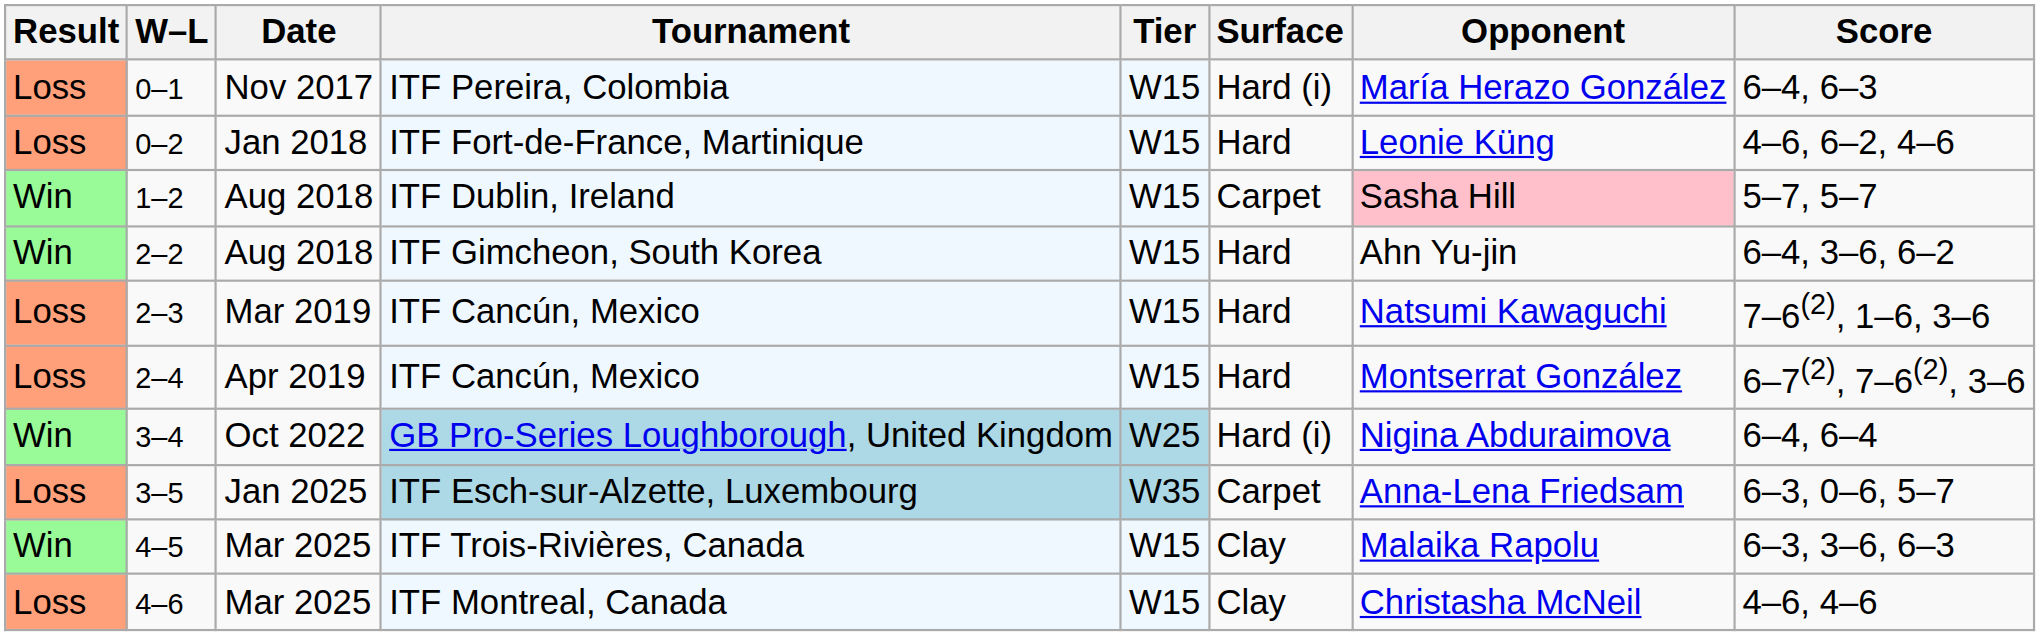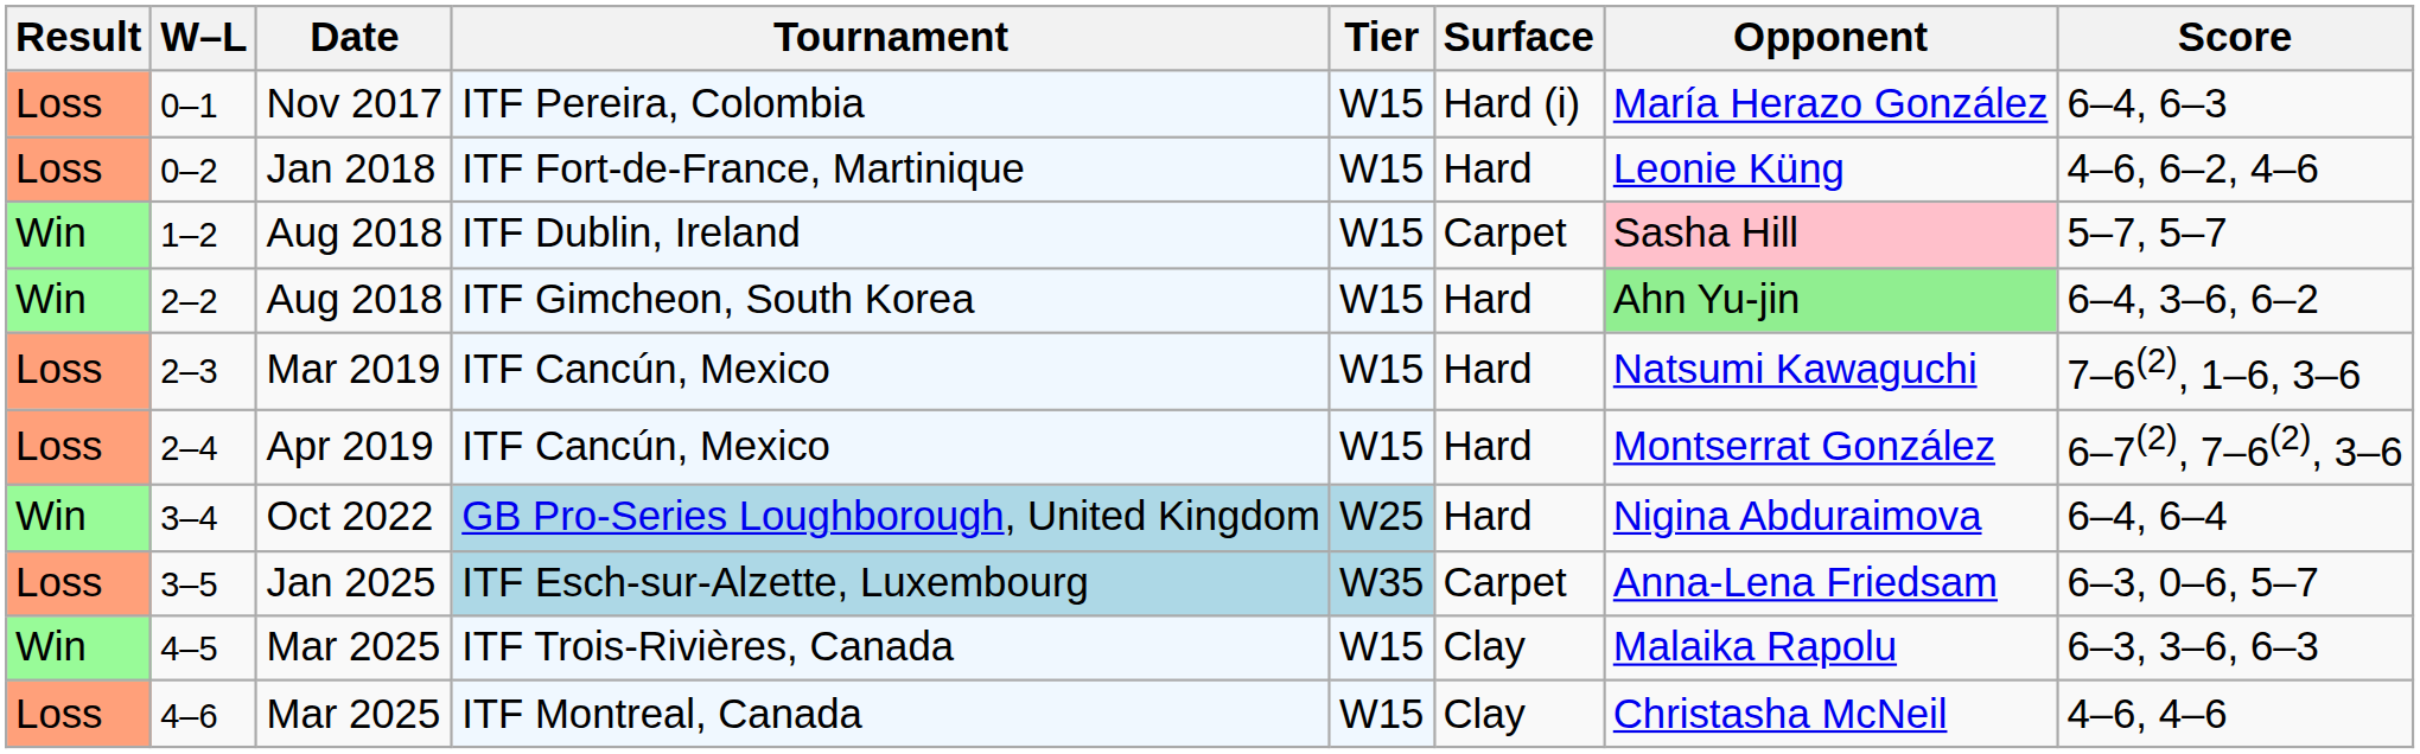ITF Gimcheon, South Korea | Opponent: no background -> lightgreen background
GB Pro-Series Loughborough, United Kingdom | Surface: Hard (i) -> Hard
